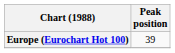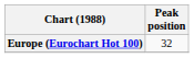Europe (Eurochart Hot 100) | Peak position: 39 -> 32
